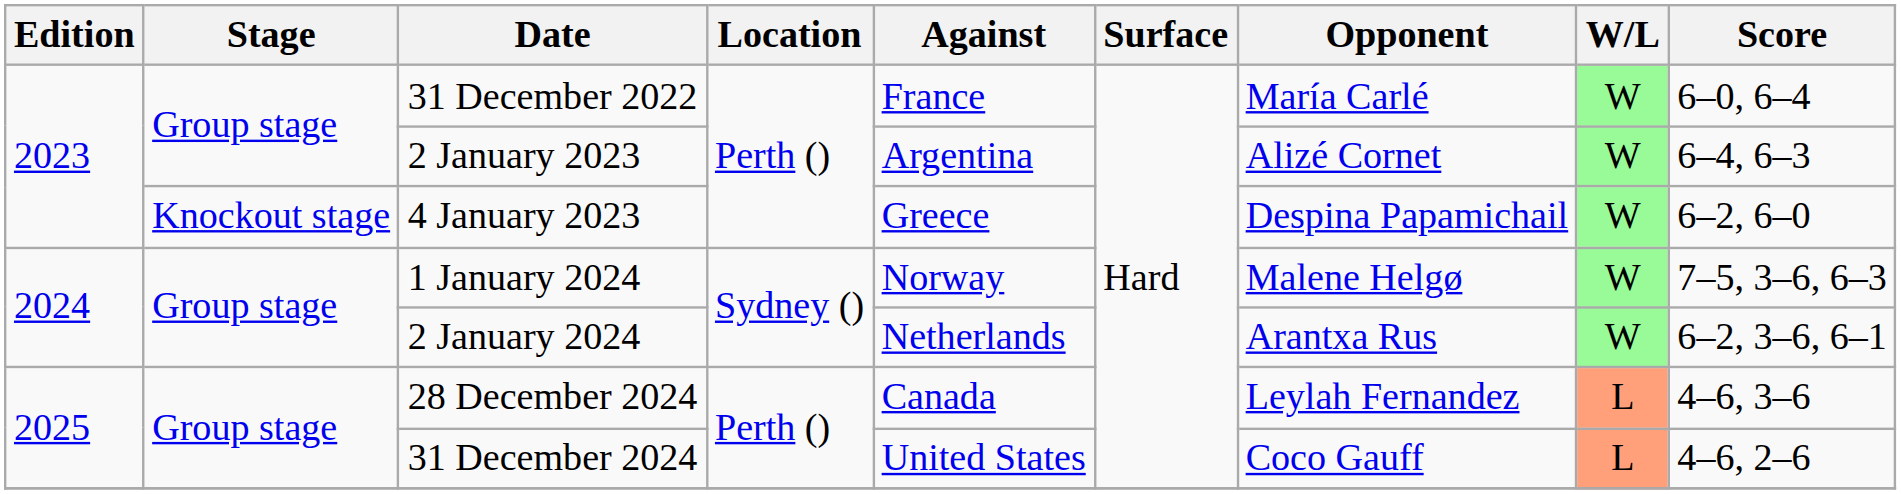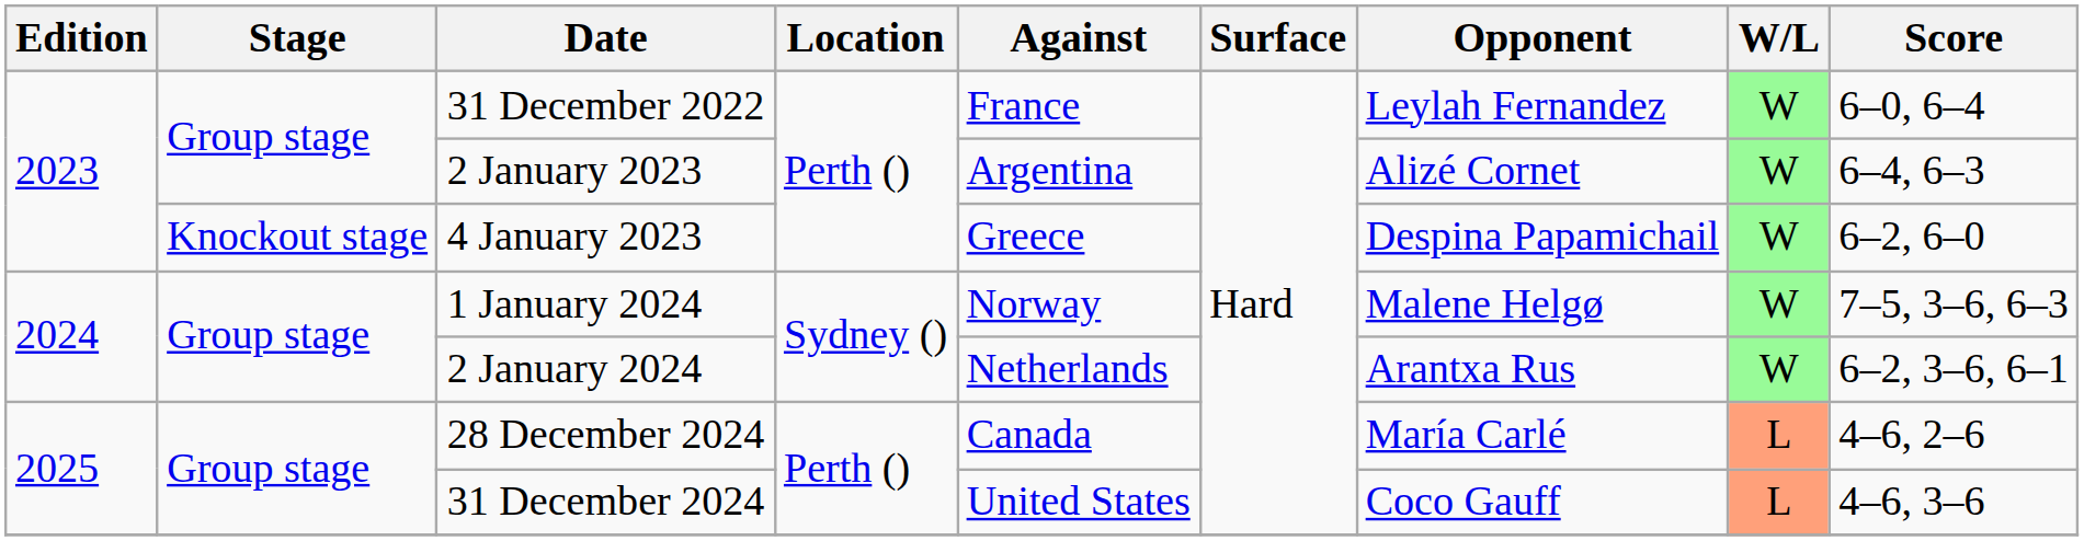31 December 2022 | Opponent: María Carlé -> Leylah Fernandez
28 December 2024 | Opponent: Leylah Fernandez -> María Carlé
28 December 2024 | Score: 4–6, 3–6 -> 4–6, 2–6
31 December 2024 | Score: 4–6, 2–6 -> 4–6, 3–6
